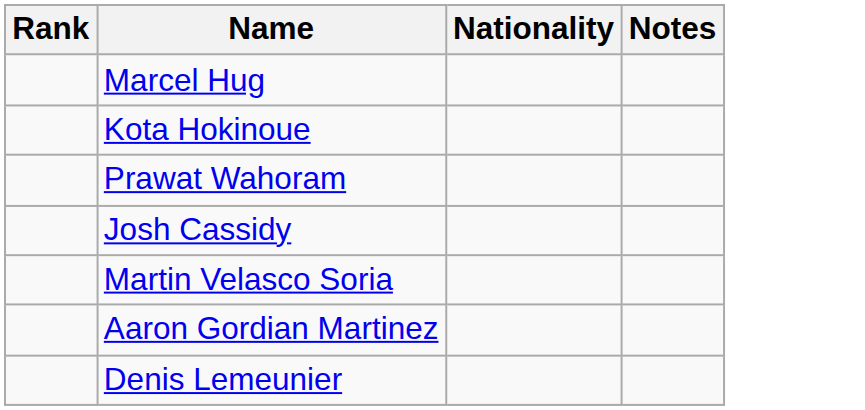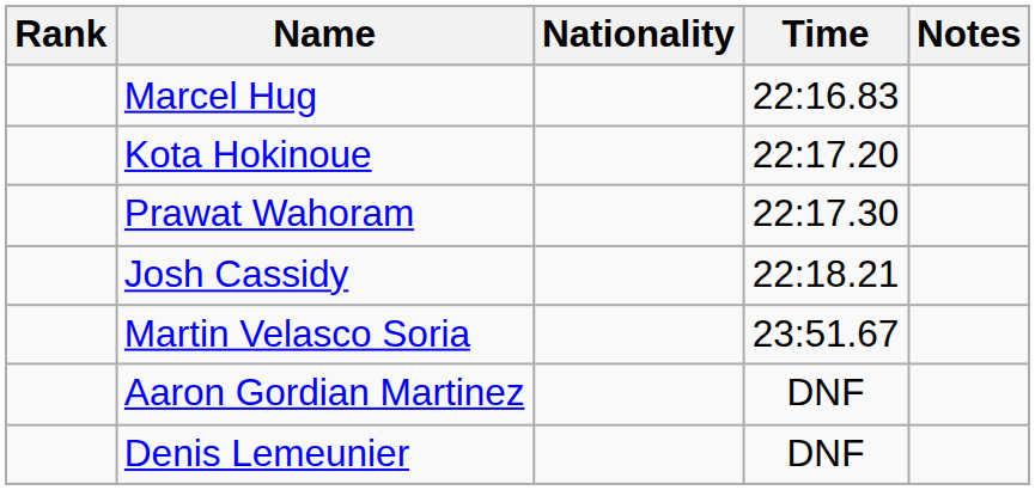+ column: Time | 22:16.83 | 22:17.20 | 22:17.30 | 22:18.21 | 23:51.67 | DNF | DNF
